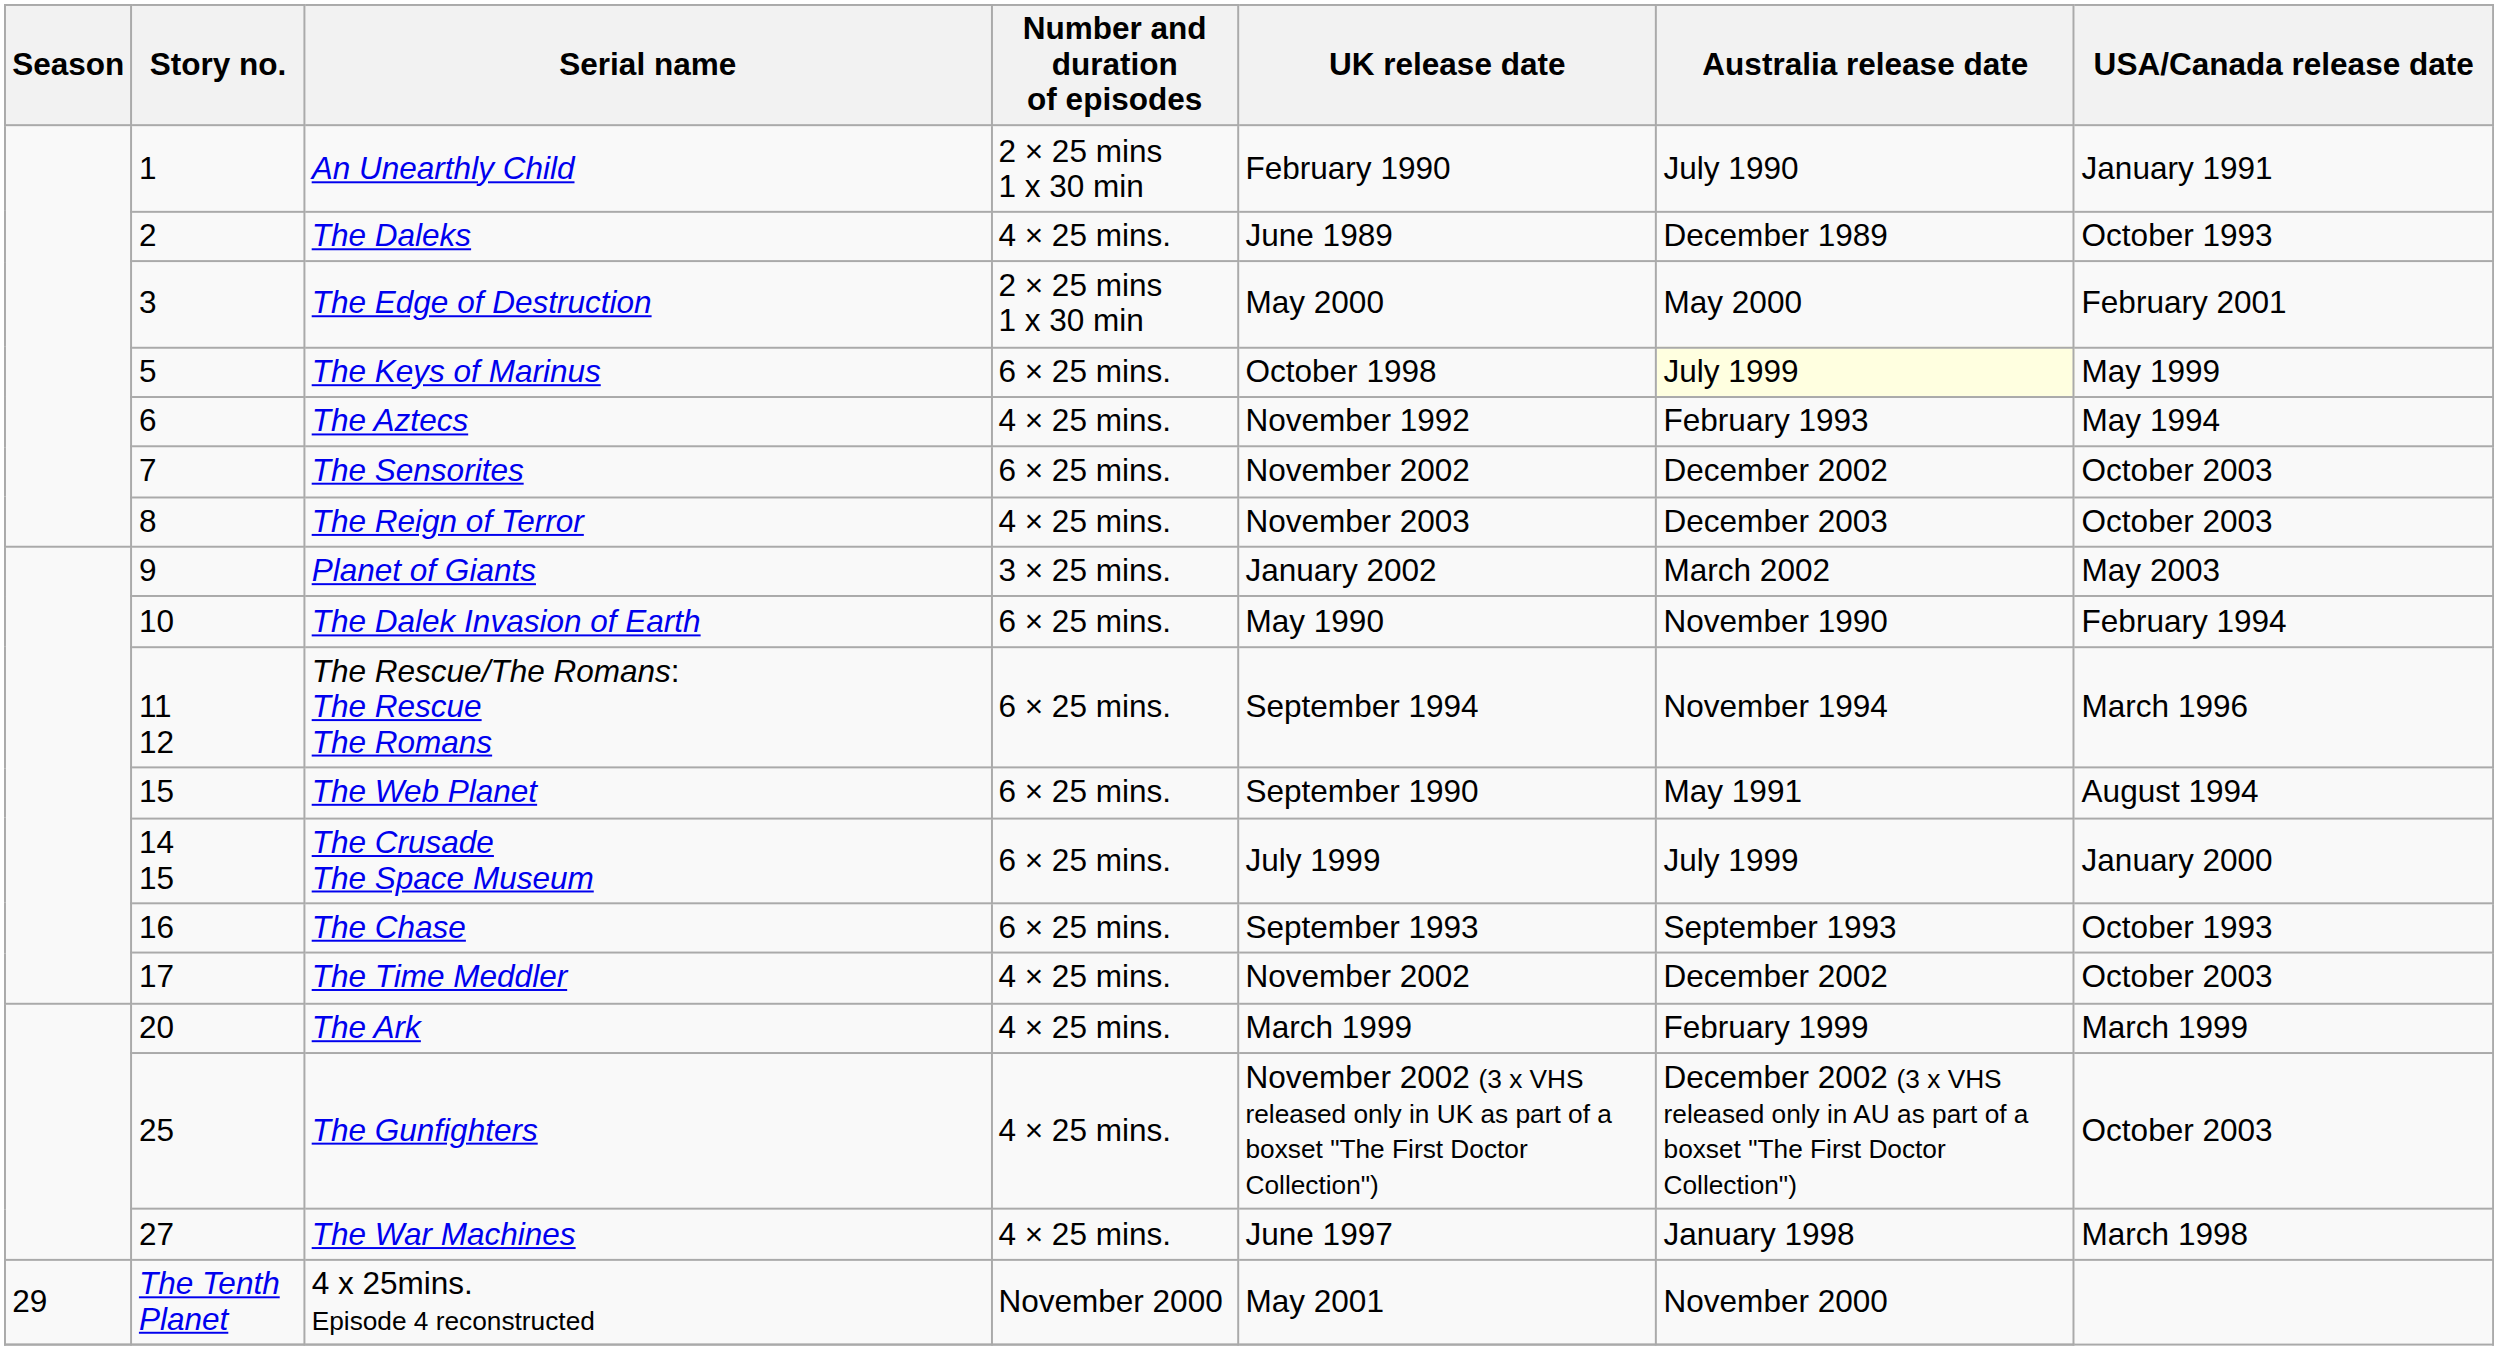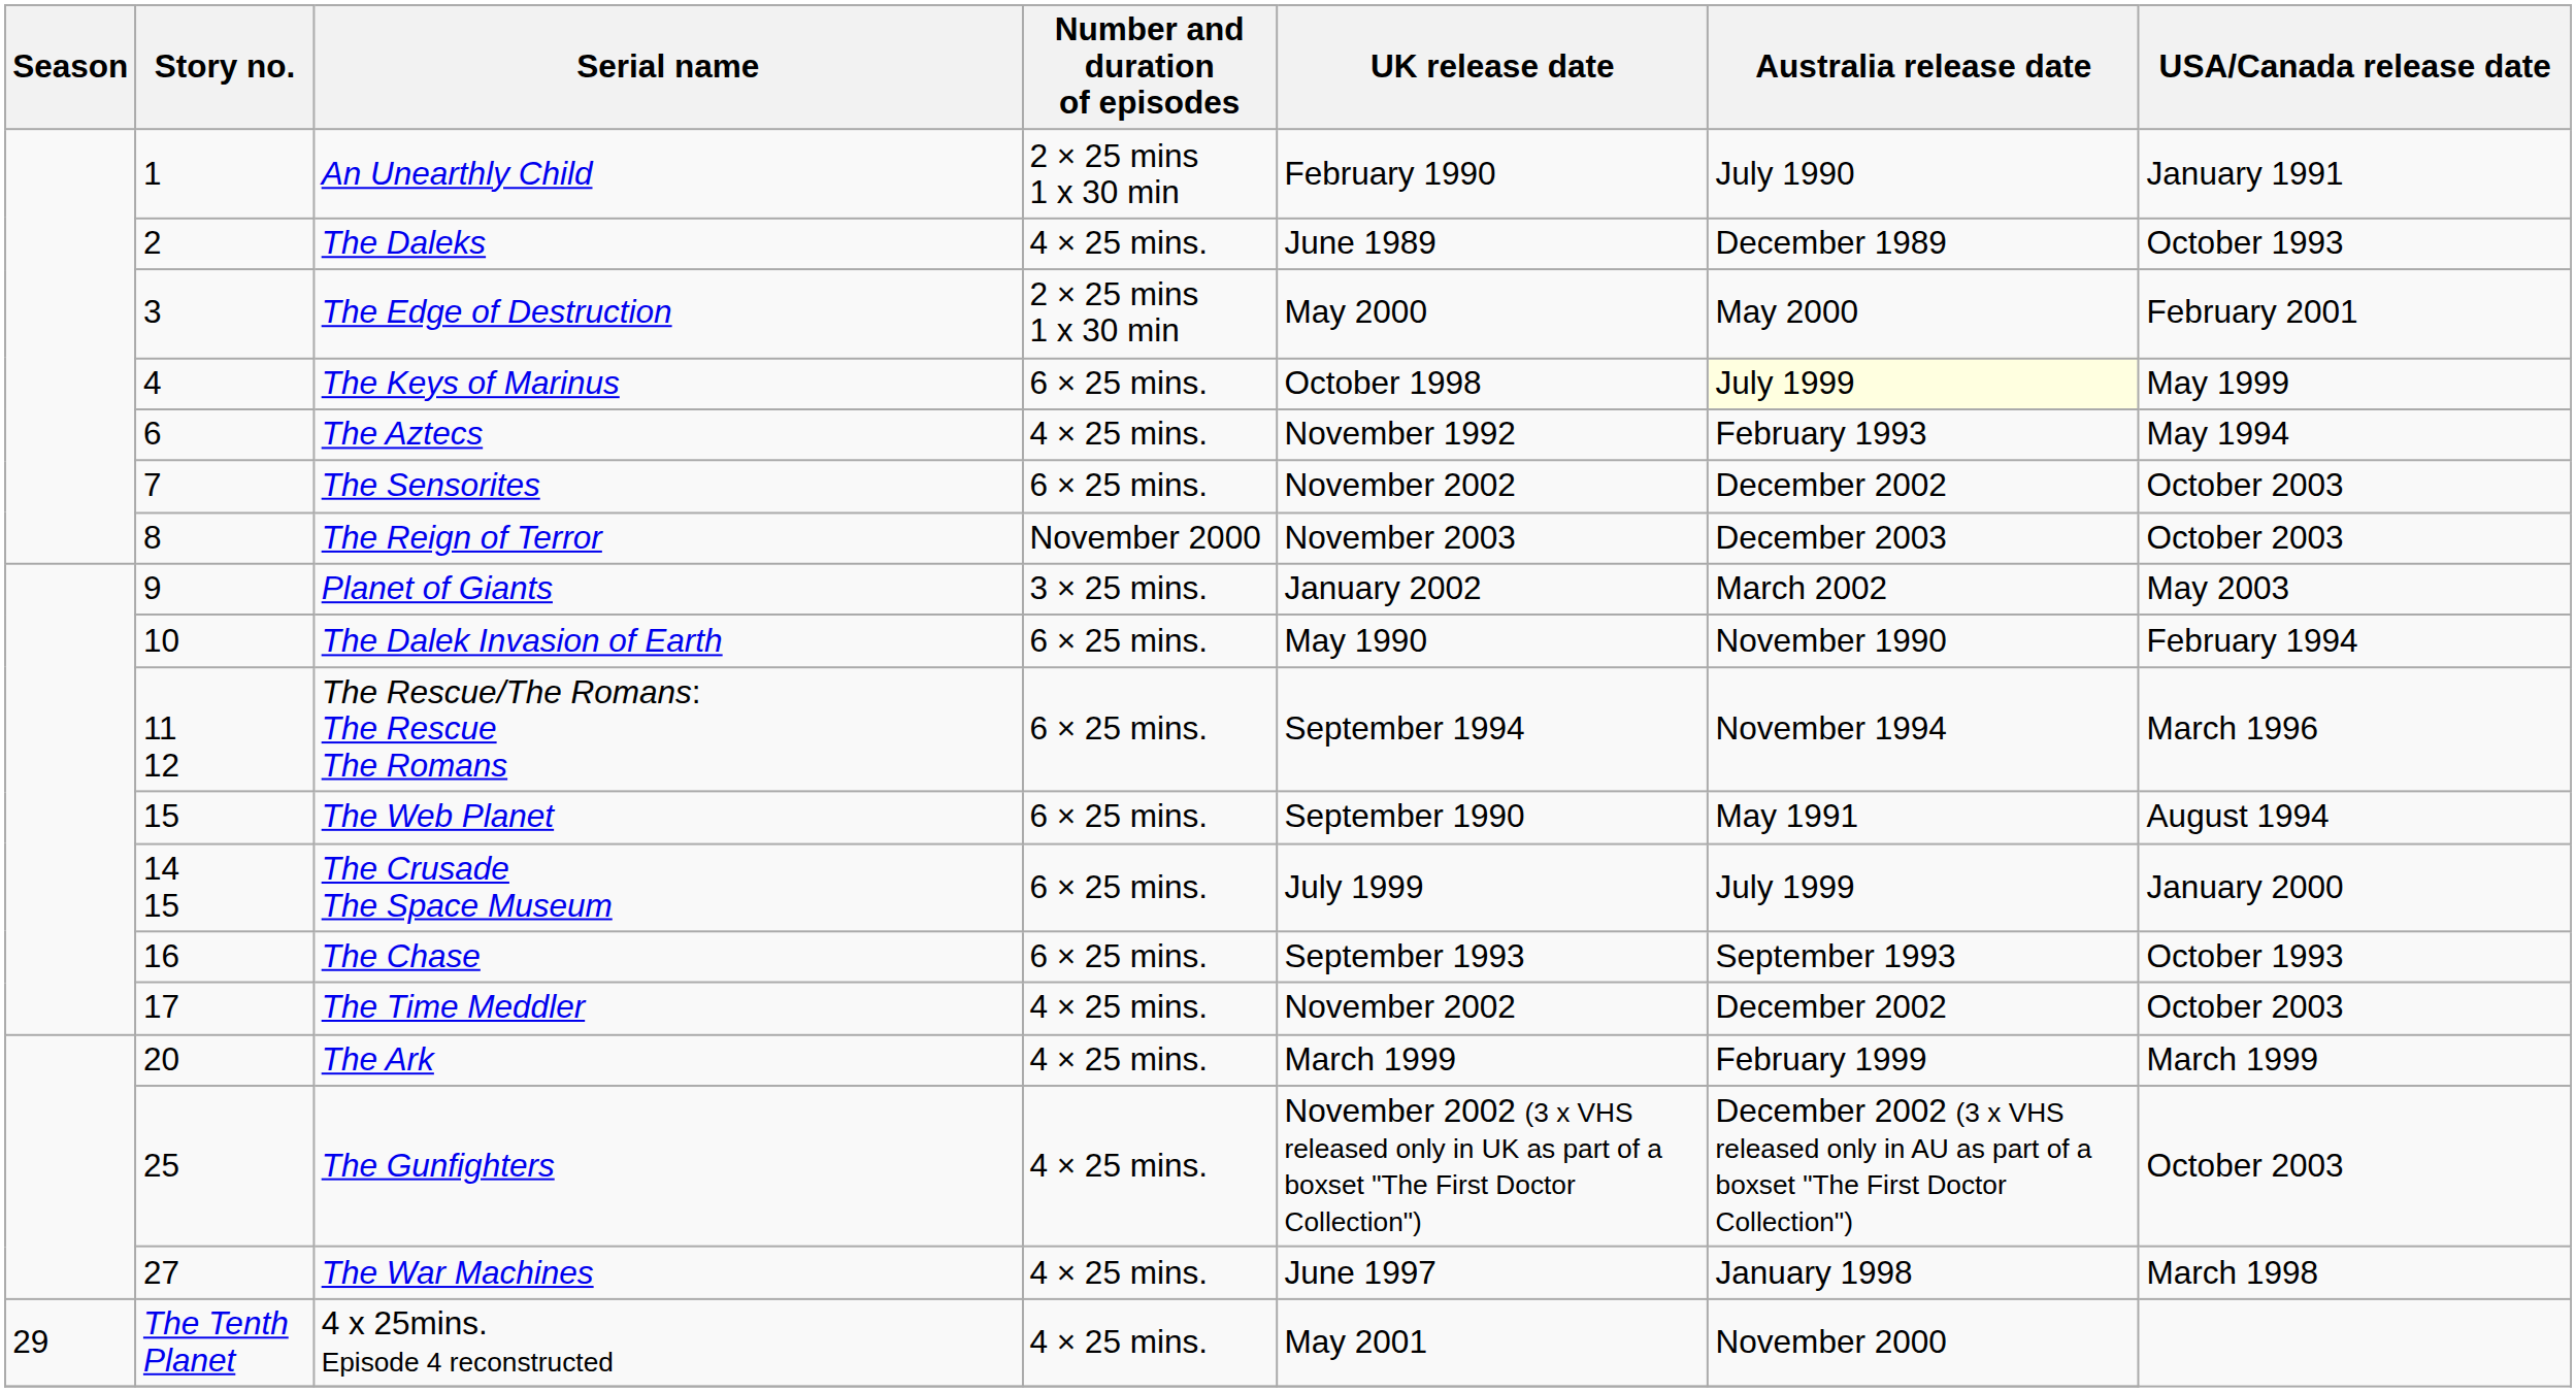The Keys of Marinus | Story no.: 5 -> 4
The Reign of Terror | Number and duration of episodes: 4 × 25 mins. -> November 2000
4 x 25mins. Episode 4 reconstructed | Number and duration of episodes: November 2000 -> 4 × 25 mins.
